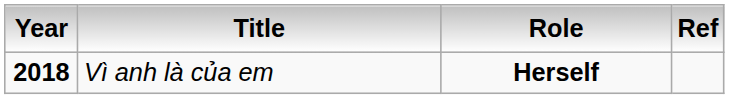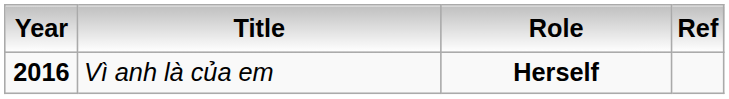Vì anh là của em | Year: 2018 -> 2016
